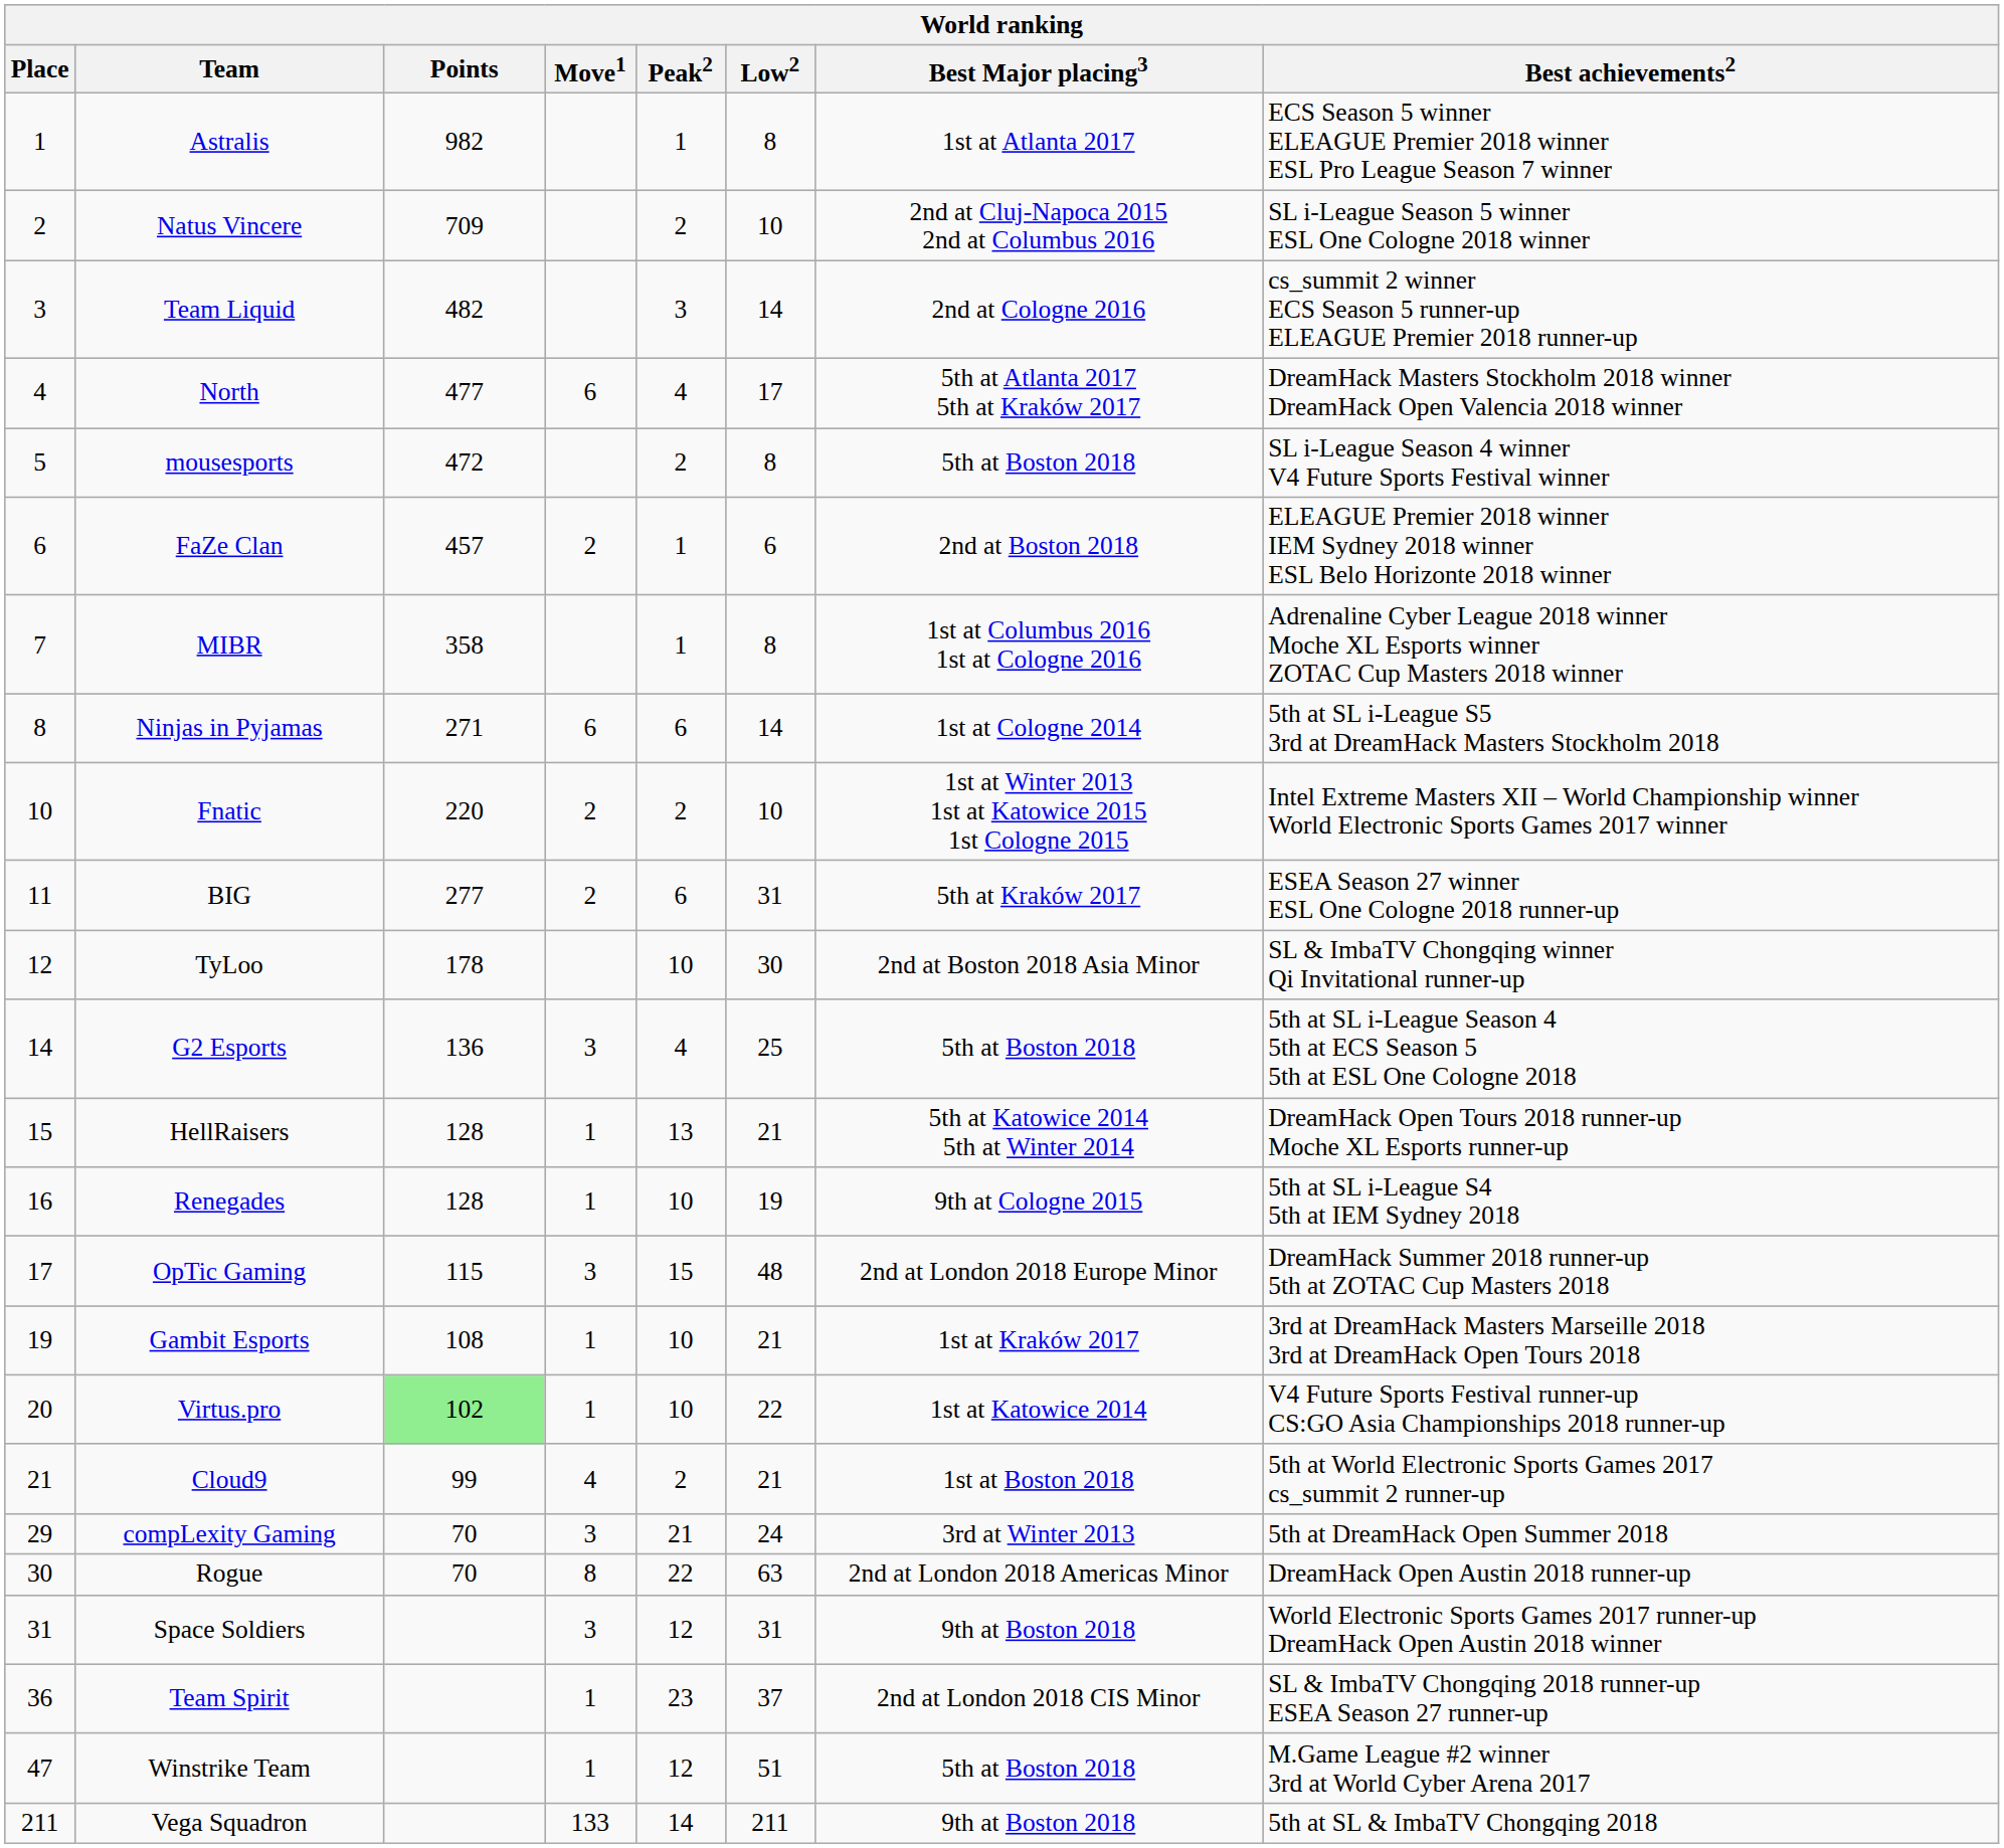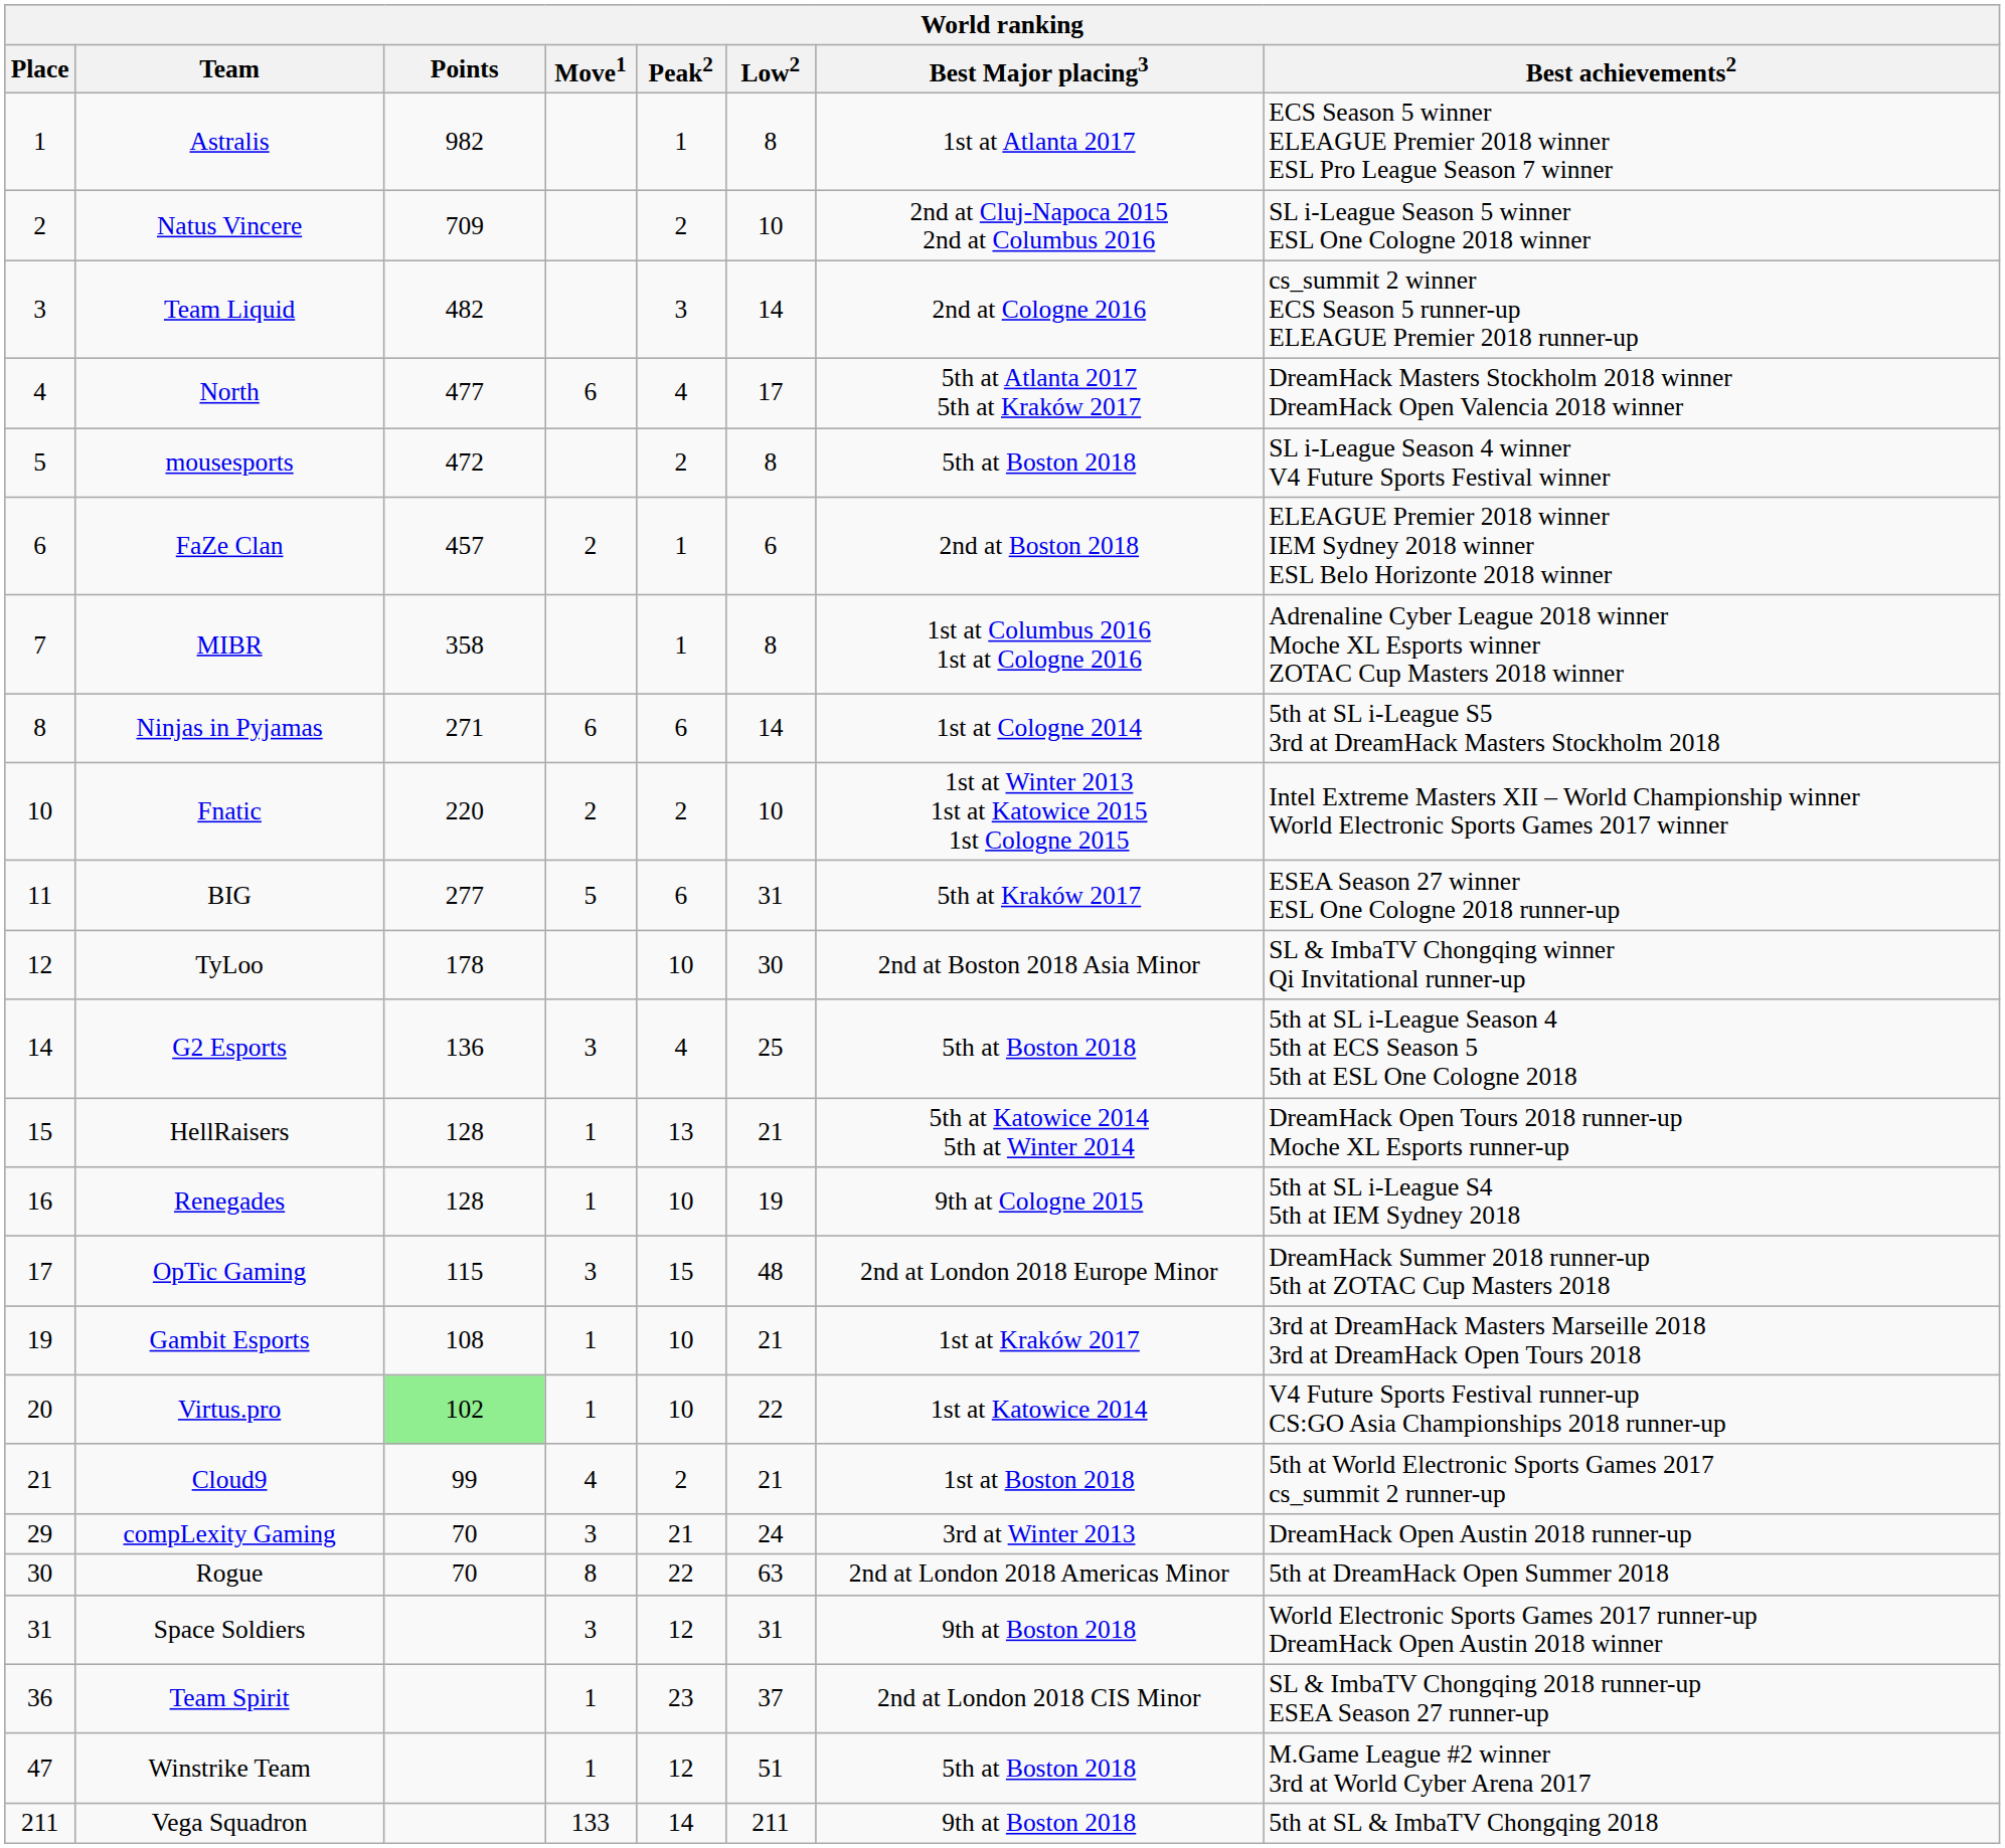BIG | Move1: 2 -> 5
compLexity Gaming | Best achievements2: 5th at DreamHack Open Summer 2018 -> DreamHack Open Austin 2018 runner-up
Rogue | Best achievements2: DreamHack Open Austin 2018 runner-up -> 5th at DreamHack Open Summer 2018
